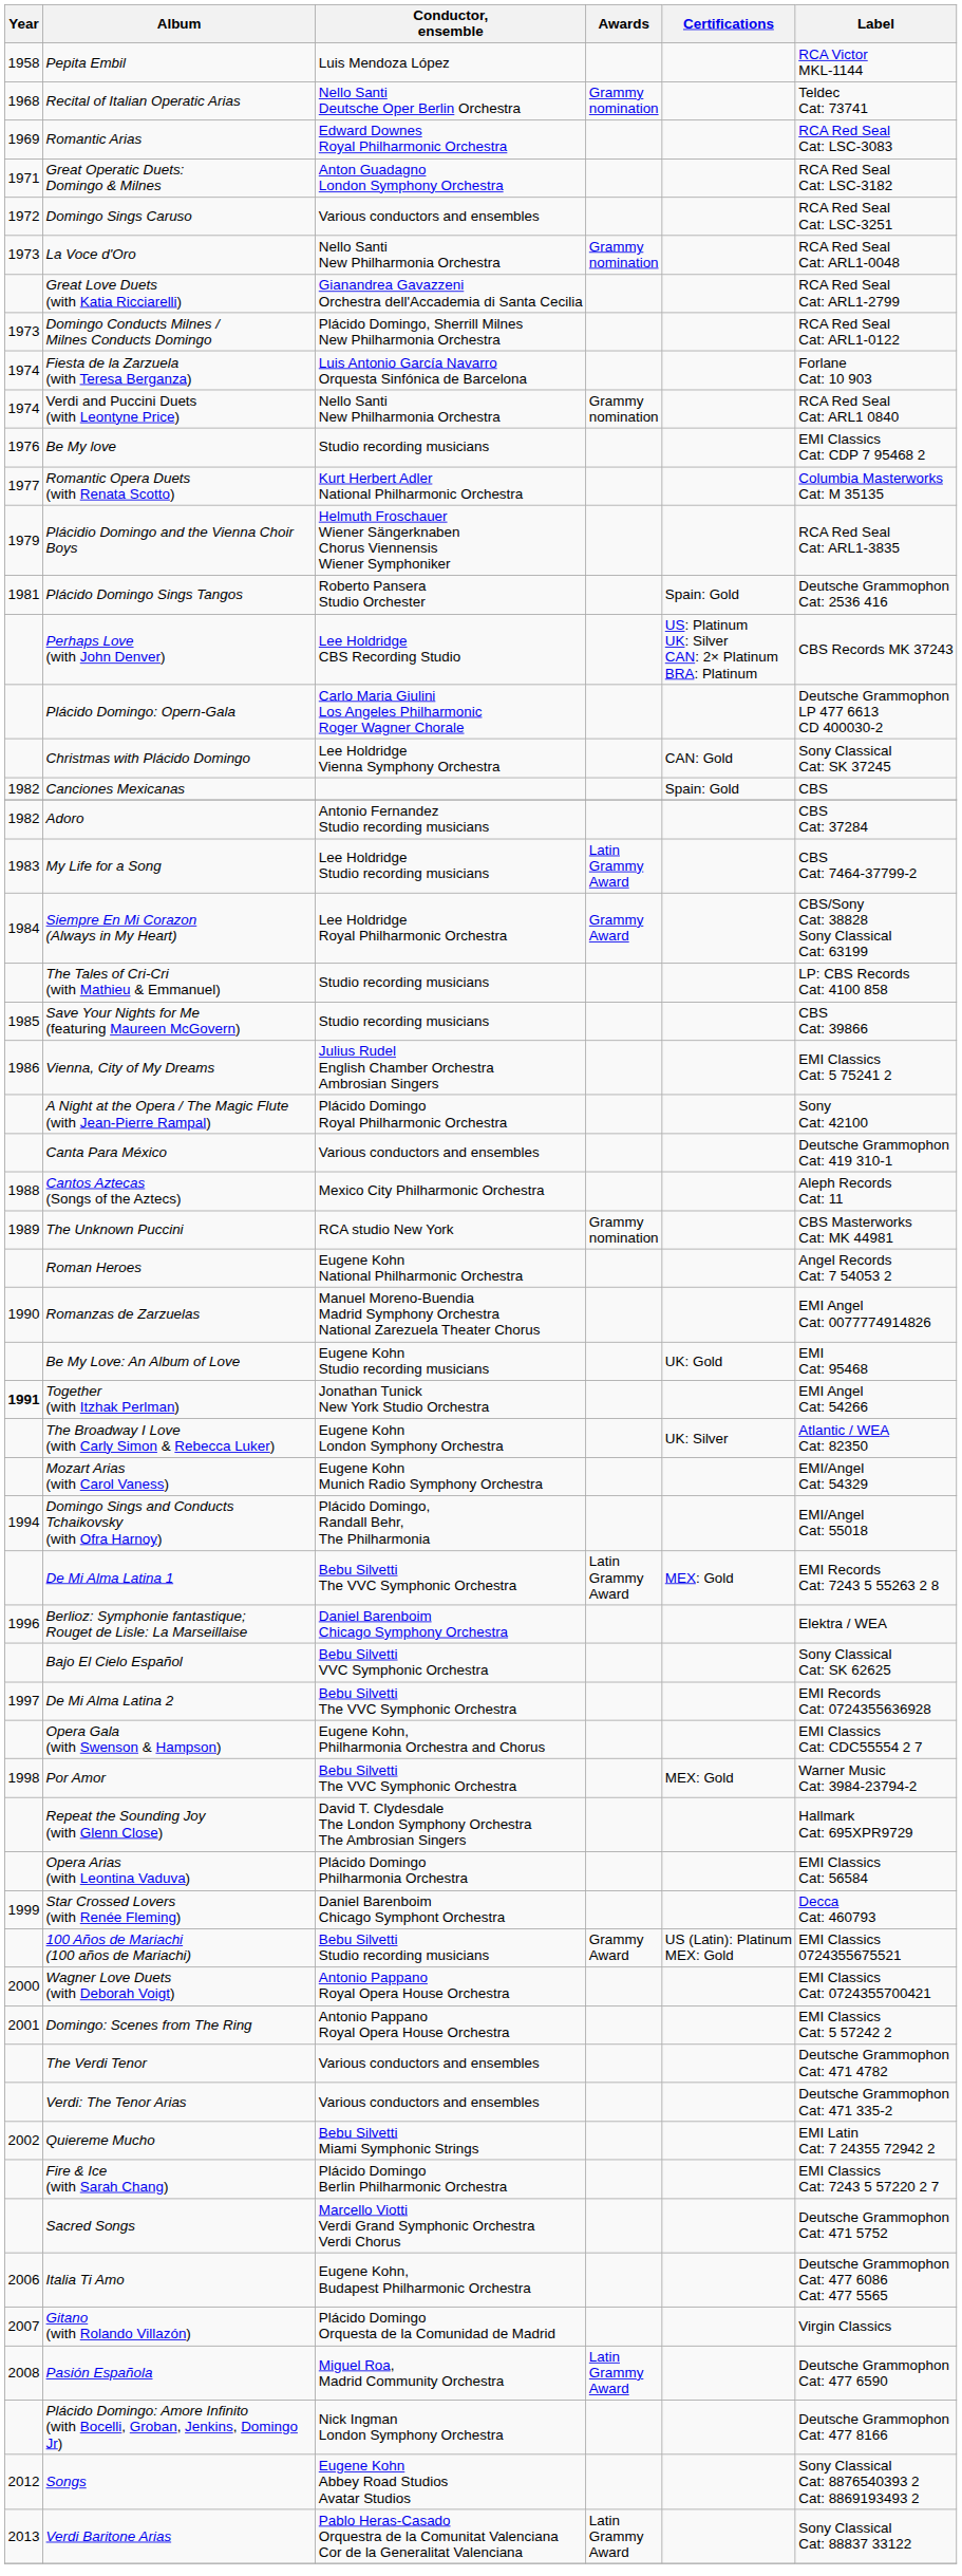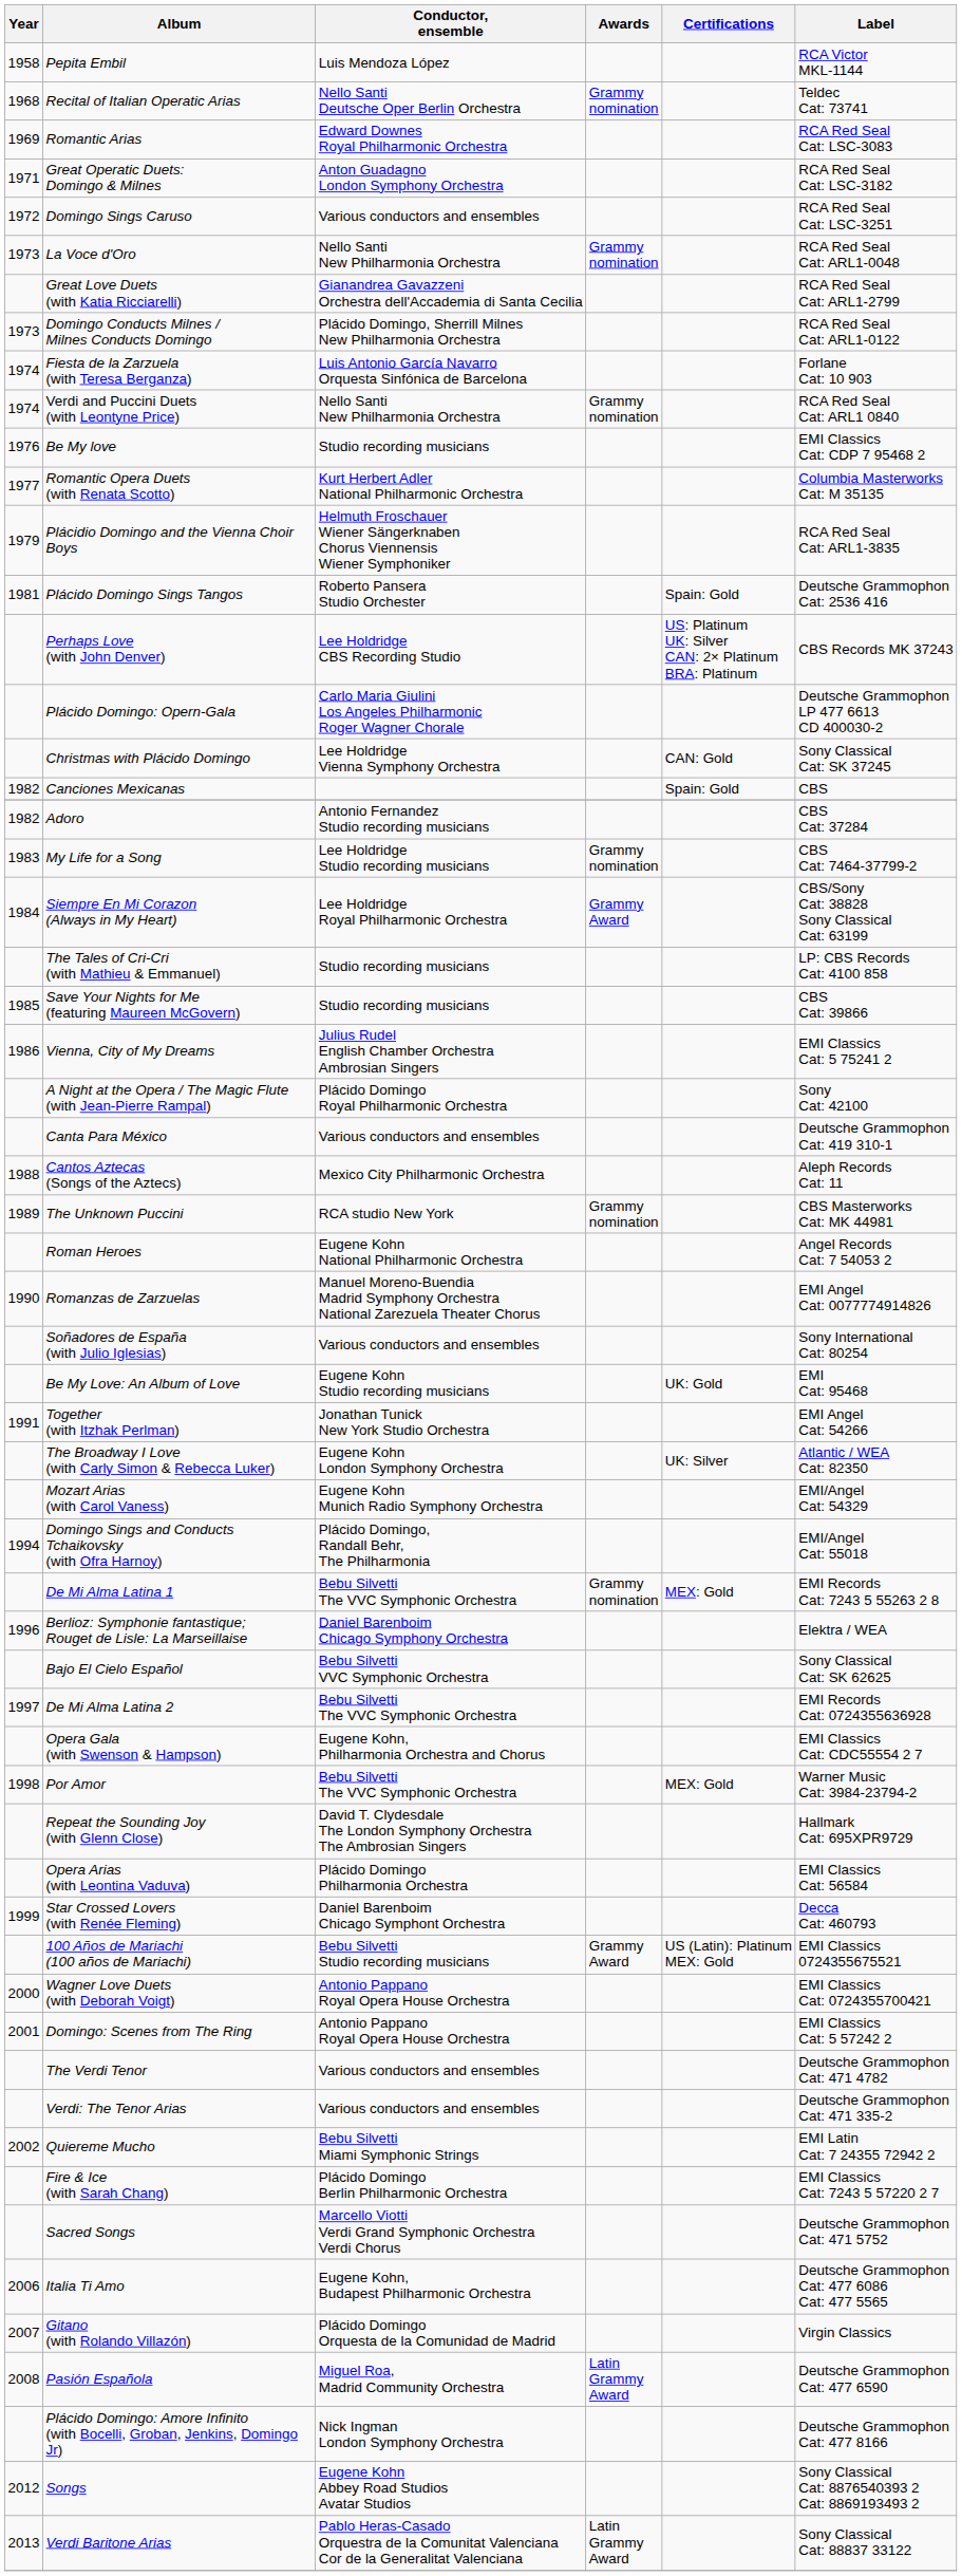My Life for a Song | Awards: Latin Grammy Award -> Grammy nomination
+ row: Soñadores de España (with Julio Iglesias) | Various conductors and ensembles | Sony International Cat: 80254
Together (with Itzhak Perlman) | Year: bold -> normal
De Mi Alma Latina 1 | Awards: Latin Grammy Award -> Grammy nomination
